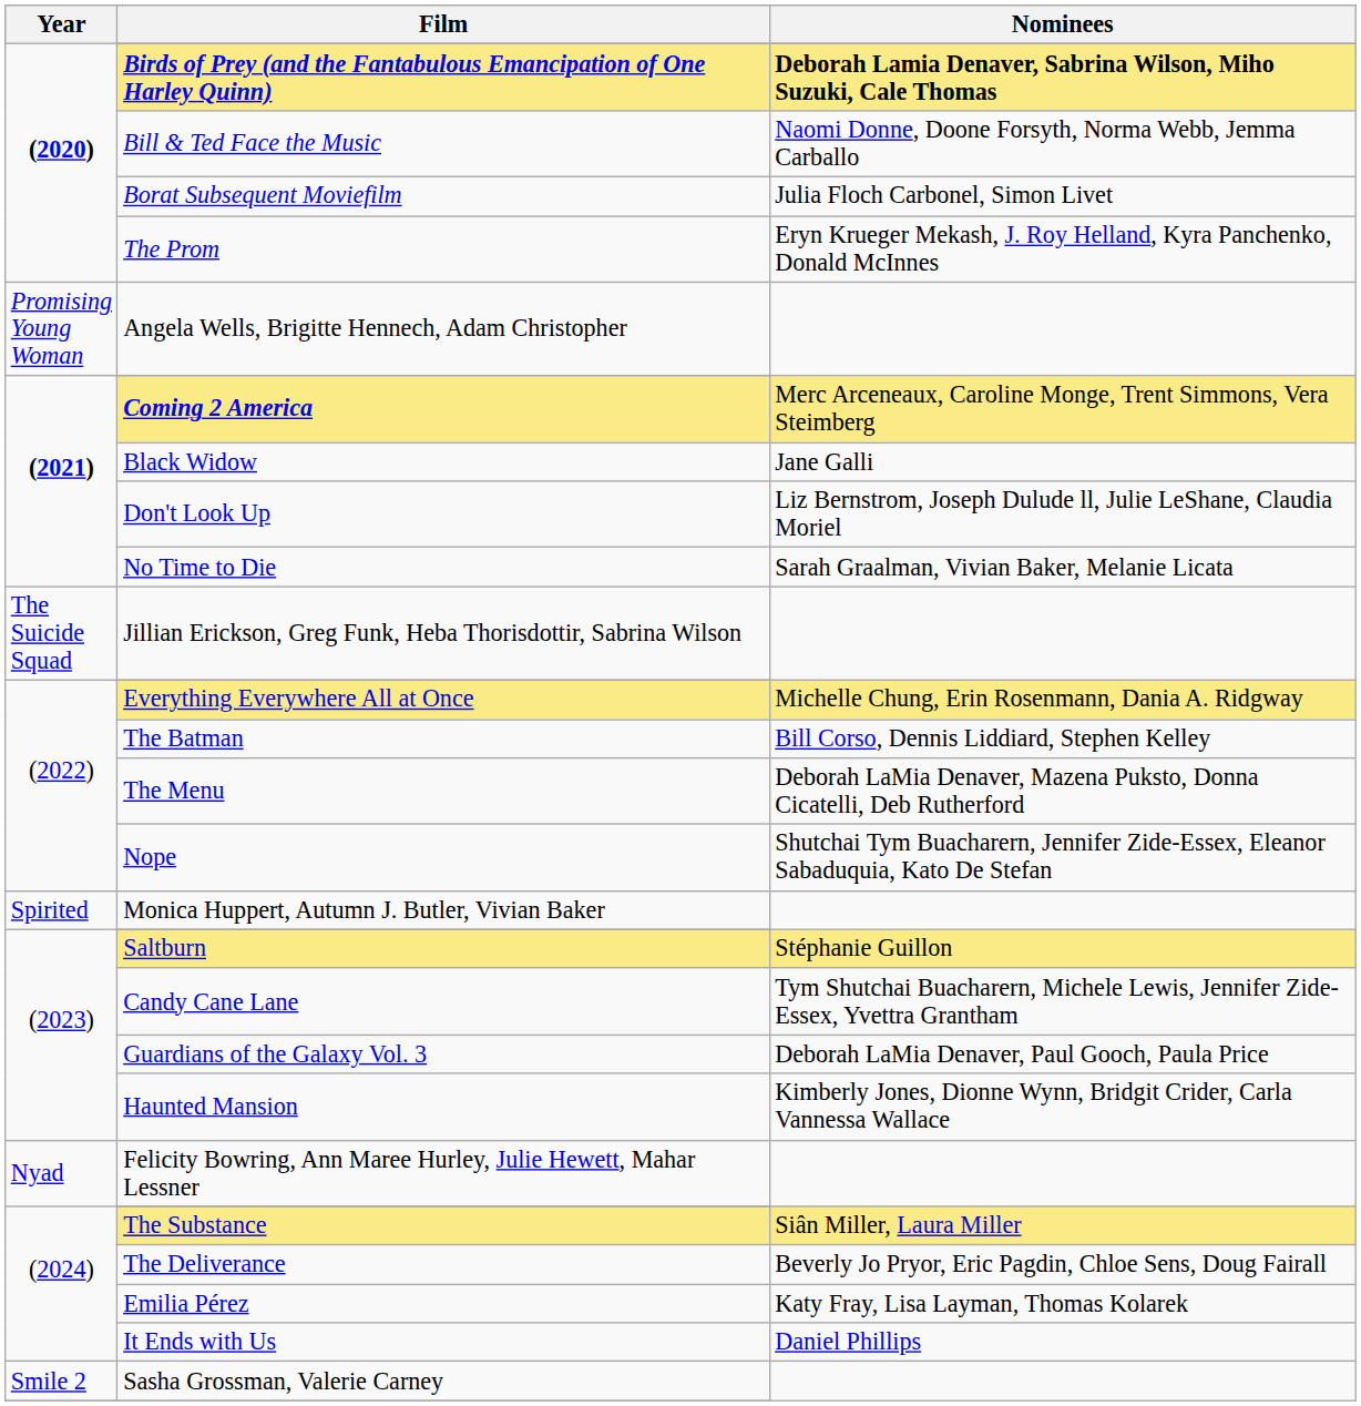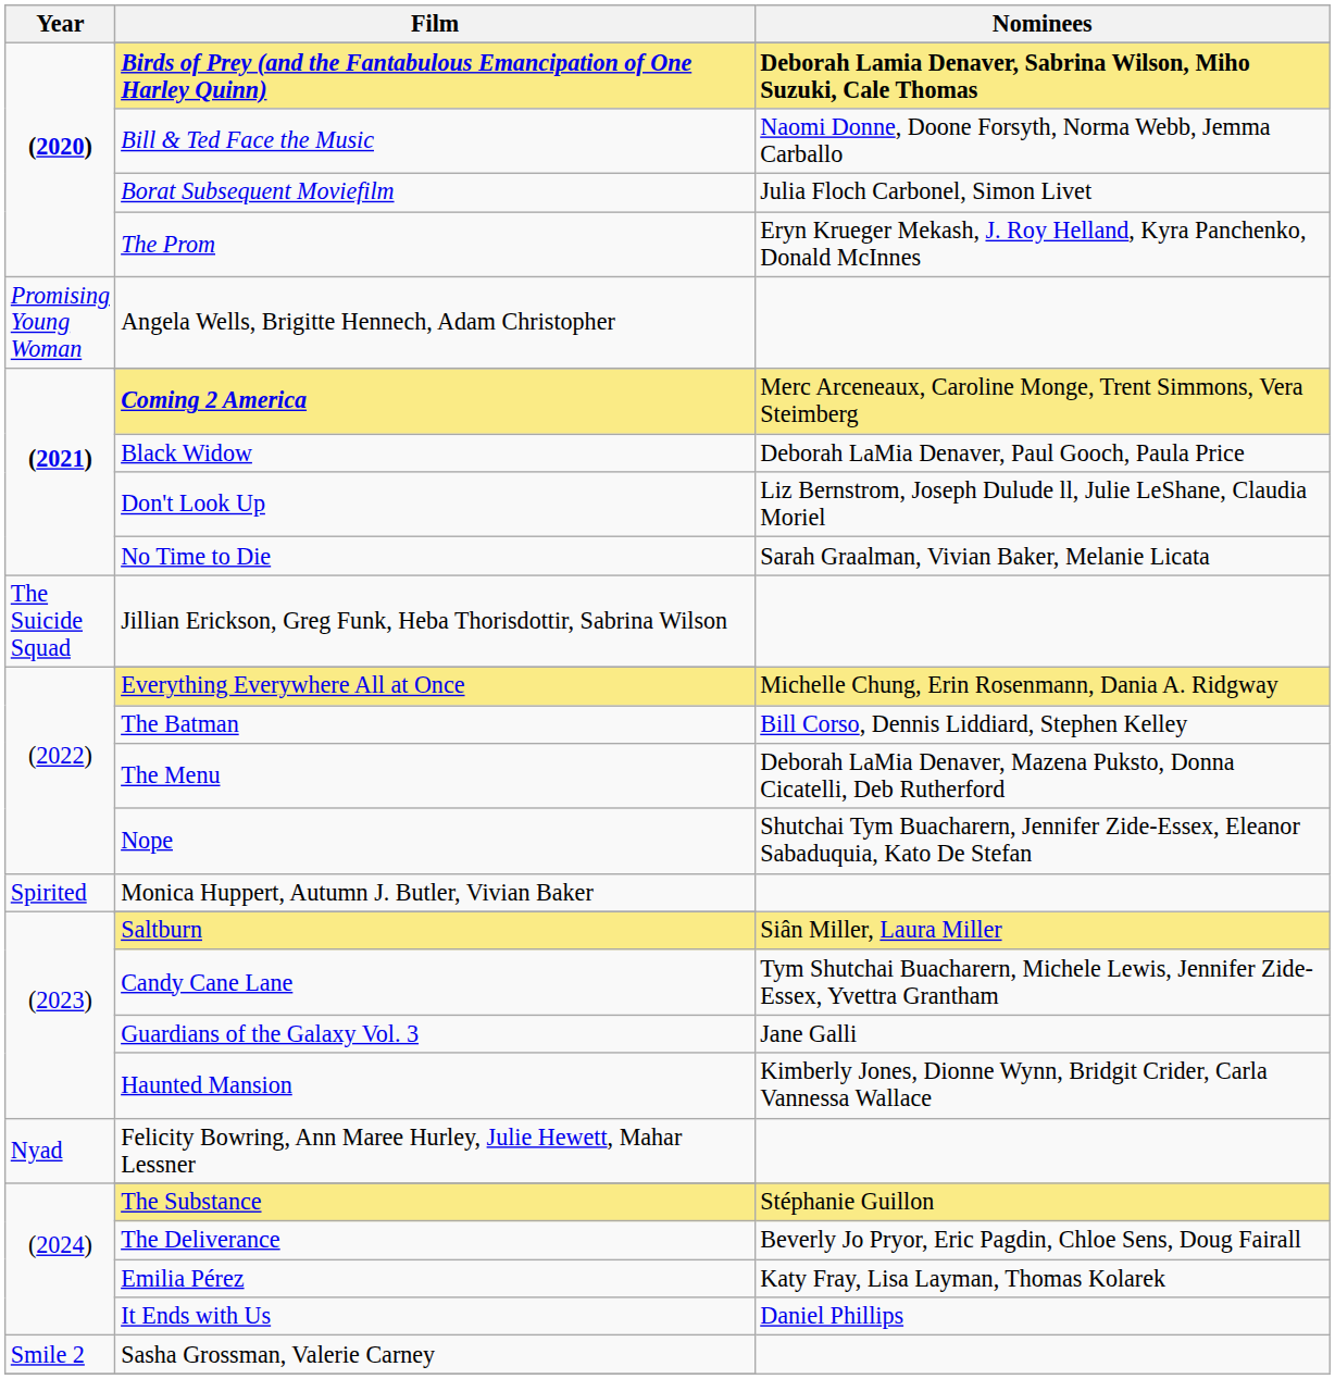Black Widow | Nominees: Jane Galli -> Deborah LaMia Denaver, Paul Gooch, Paula Price
Saltburn | Nominees: Stéphanie Guillon -> Siân Miller, Laura Miller
Guardians of the Galaxy Vol. 3 | Nominees: Deborah LaMia Denaver, Paul Gooch, Paula Price -> Jane Galli
The Substance | Nominees: Siân Miller, Laura Miller -> Stéphanie Guillon
